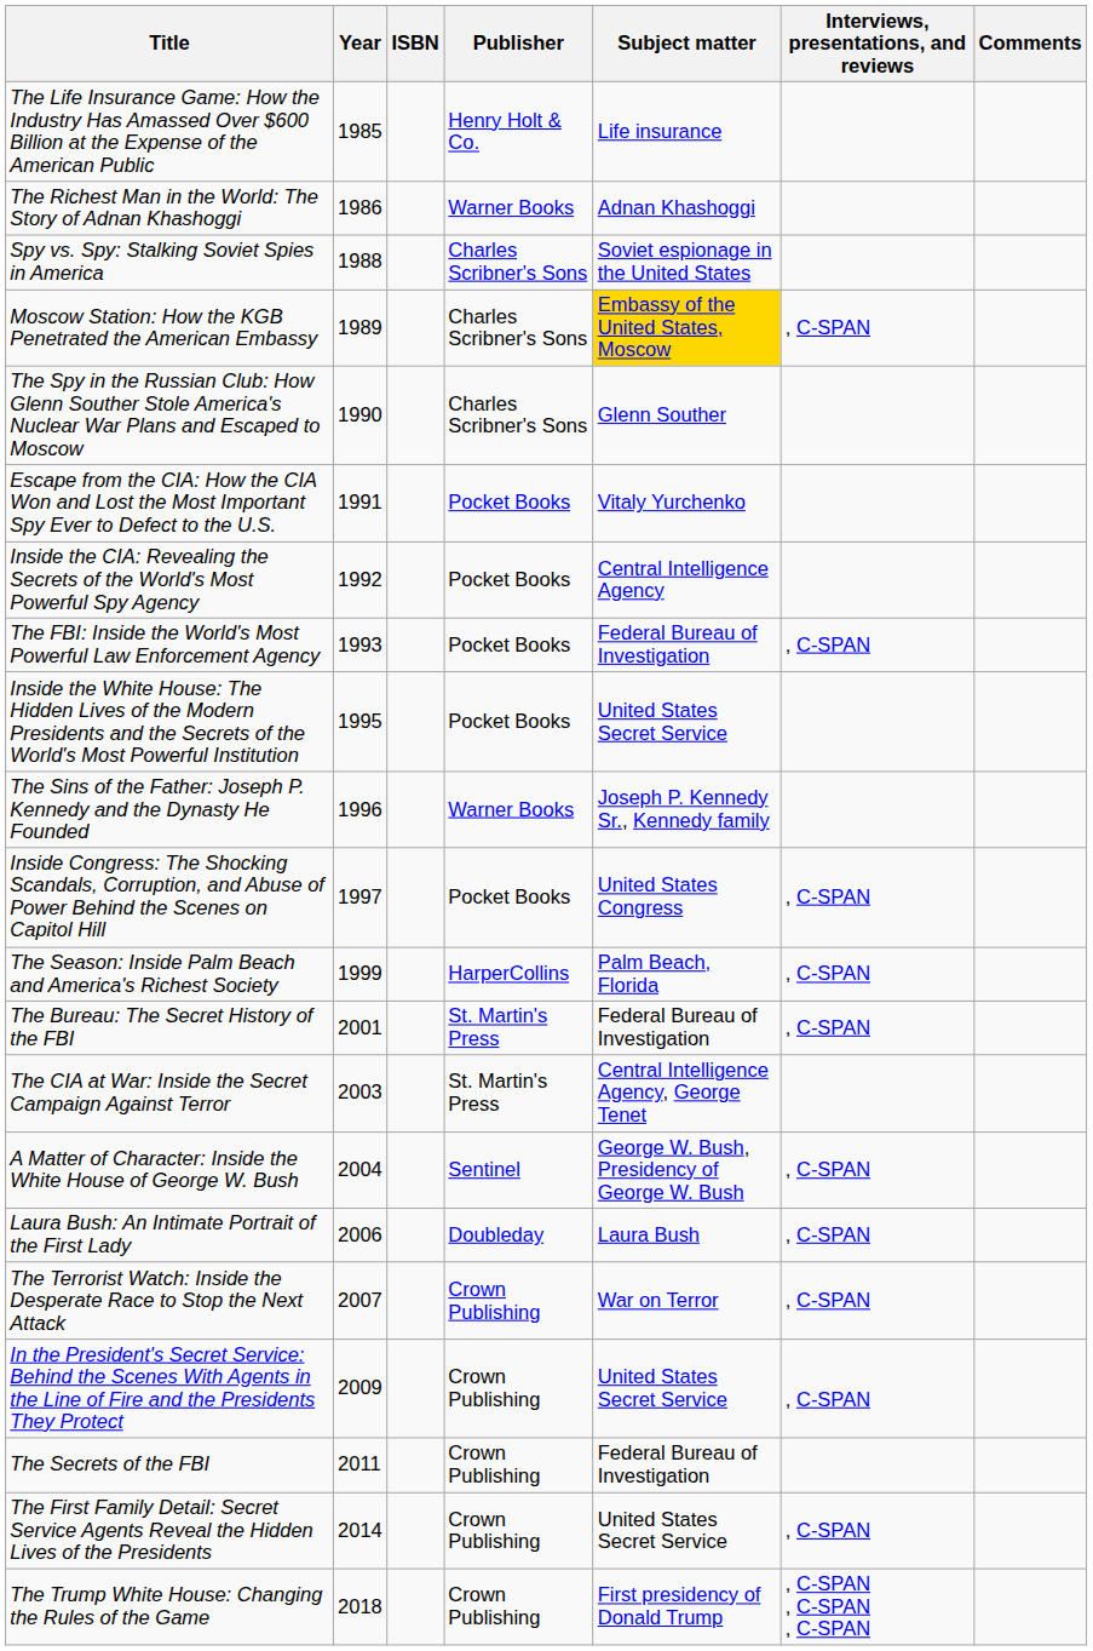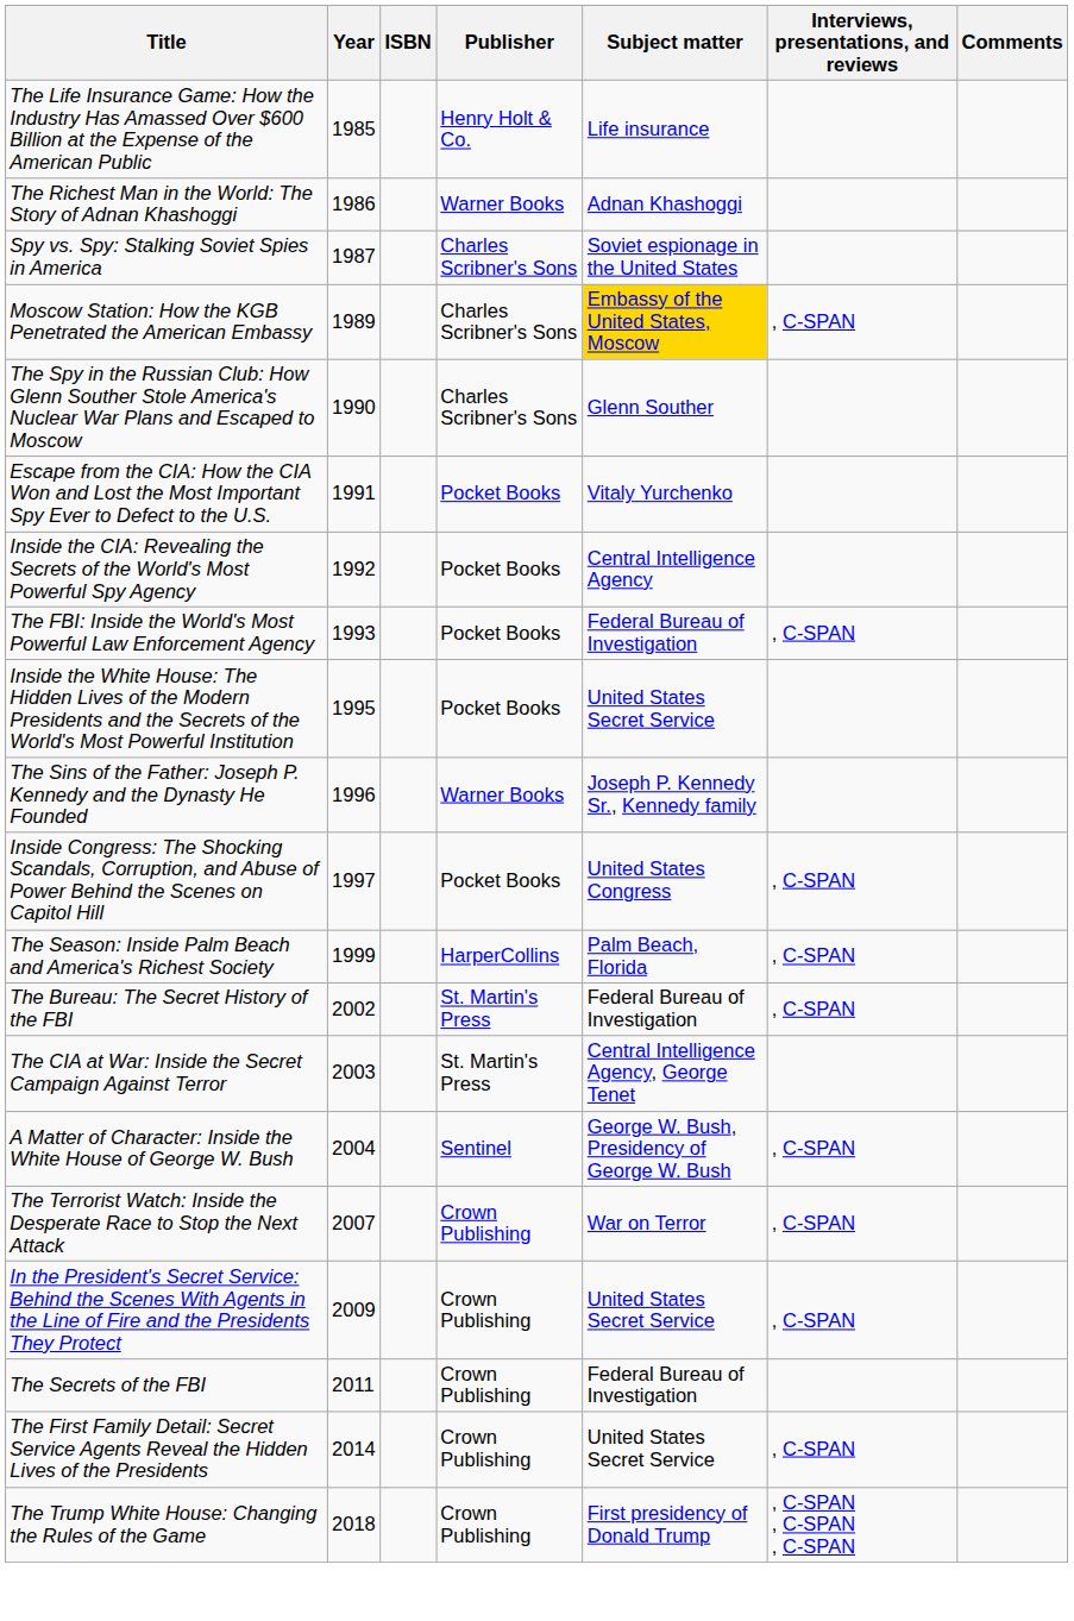Spy vs. Spy: Stalking Soviet Spies in America | Year: 1988 -> 1987
The Bureau: The Secret History of the FBI | Year: 2001 -> 2002
- row: Laura Bush: An Intimate Portrait of the First Lady | 2006 | Doubleday | Laura Bush | , C-SPAN
